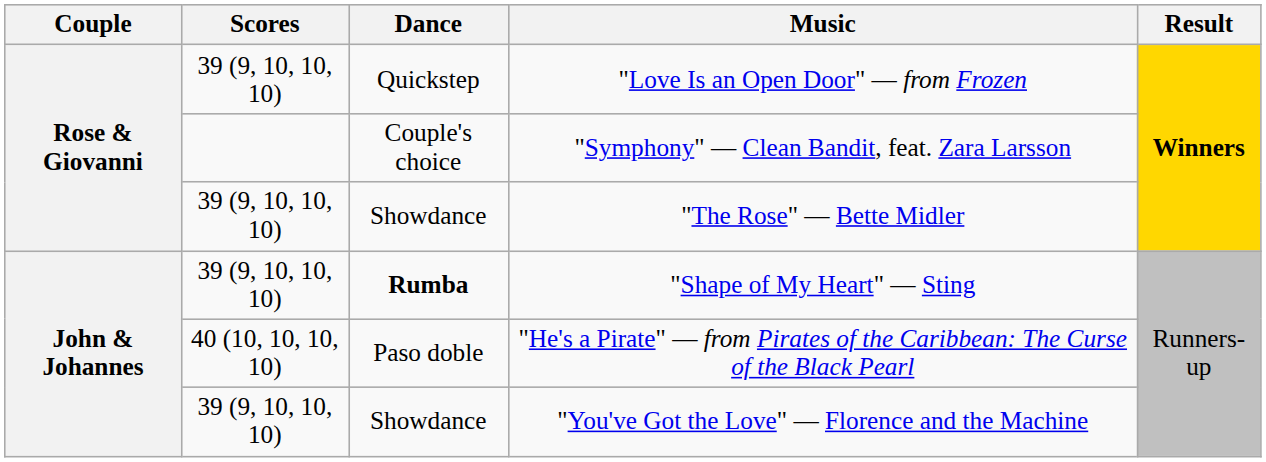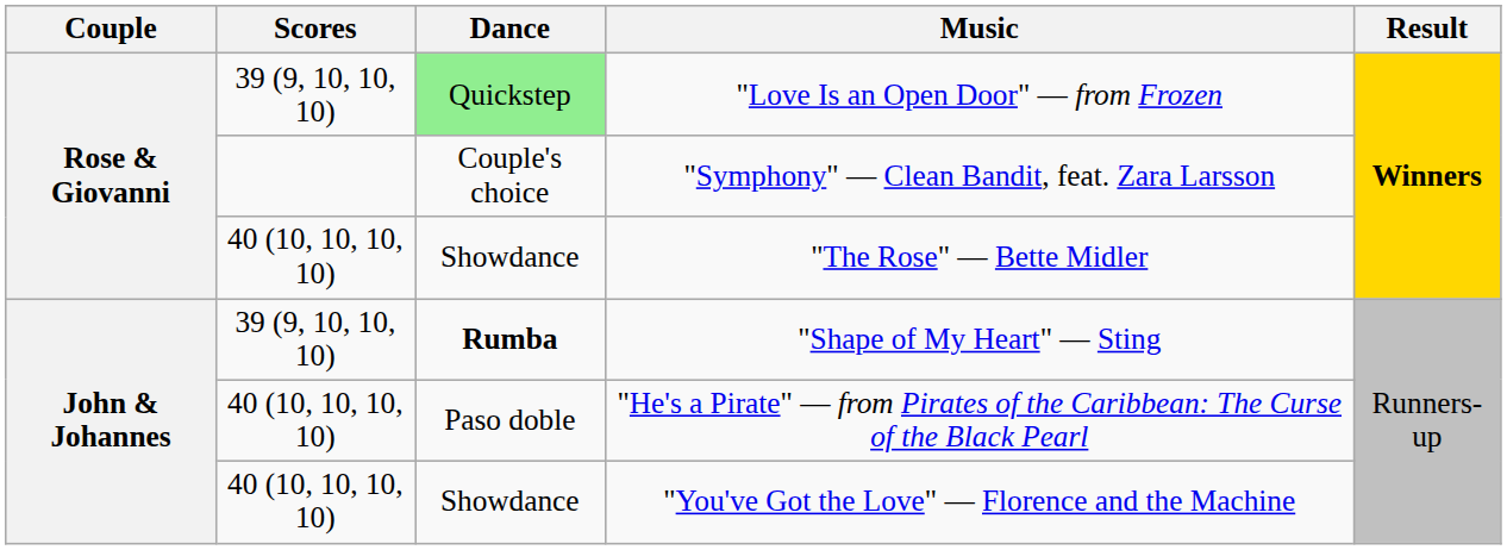"Love Is an Open Door" — from Frozen | Dance: no background -> lightgreen background
"The Rose" — Bette Midler | Scores: 39 (9, 10, 10, 10) -> 40 (10, 10, 10, 10)
"You've Got the Love" — Florence and the Machine | Scores: 39 (9, 10, 10, 10) -> 40 (10, 10, 10, 10)
